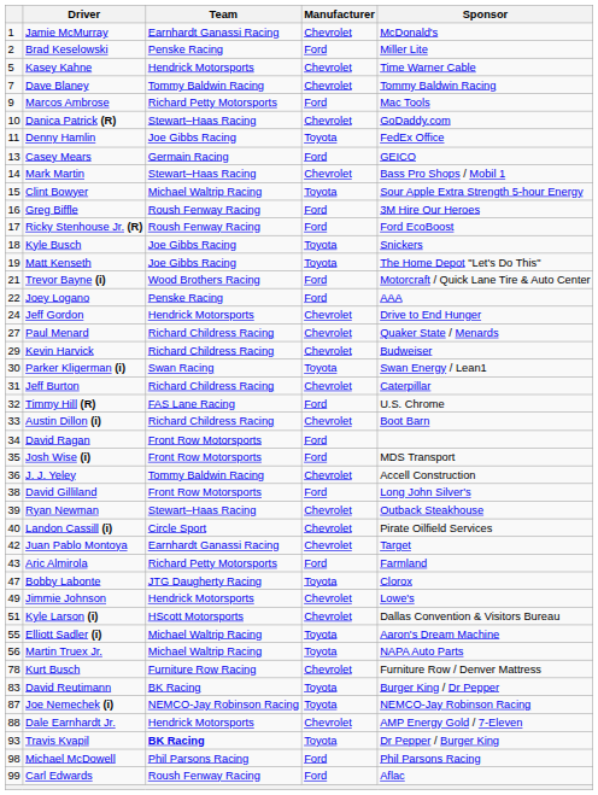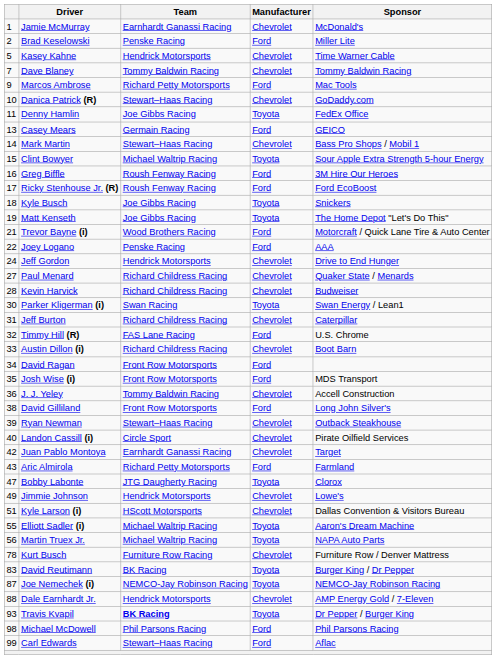Kevin Harvick | column 1: 29 -> 28
Carl Edwards | Team: Roush Fenway Racing -> Stewart–Haas Racing
